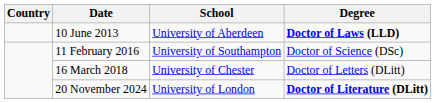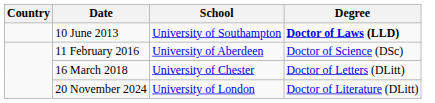10 June 2013 | School: University of Aberdeen -> University of Southampton
11 February 2016 | School: University of Southampton -> University of Aberdeen
20 November 2024 | Degree: bold -> normal
